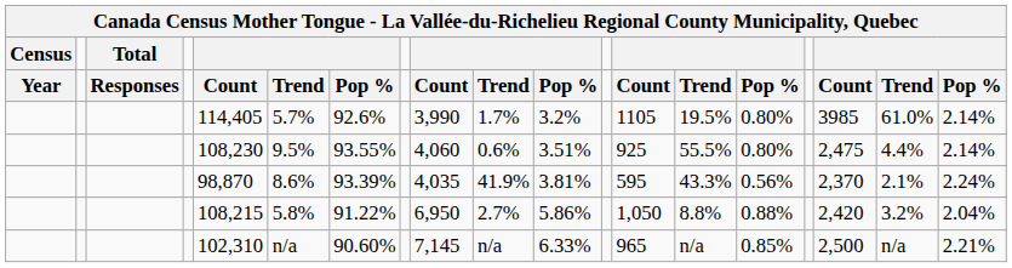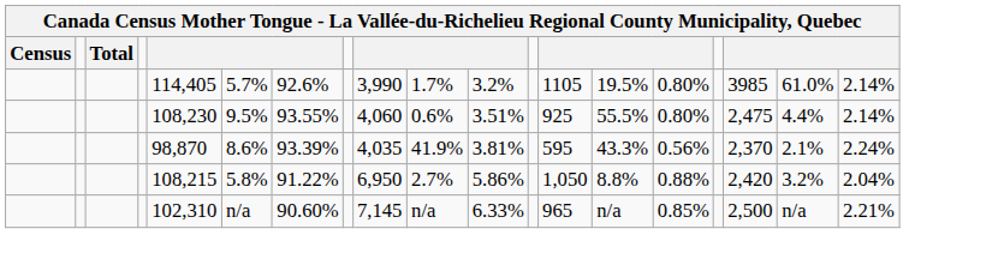- row: Year | Responses | Count | Trend | Pop % | Count | Trend | Pop % | Count | Trend | Pop % | Count | Trend | Pop %
